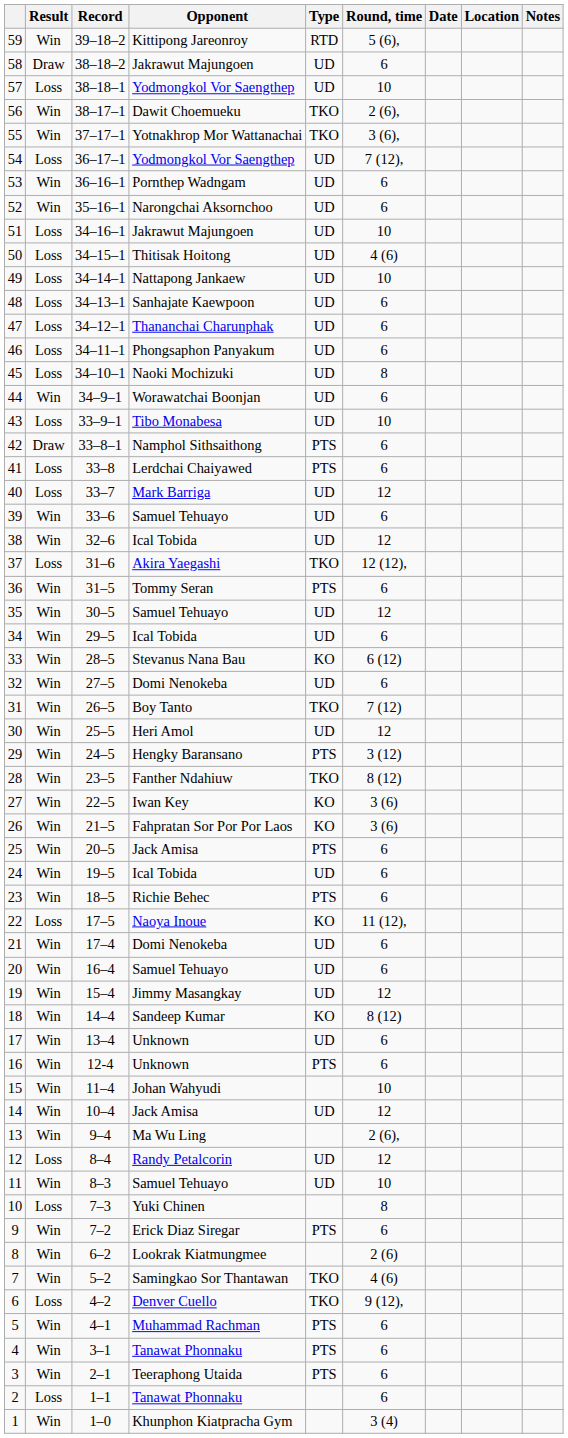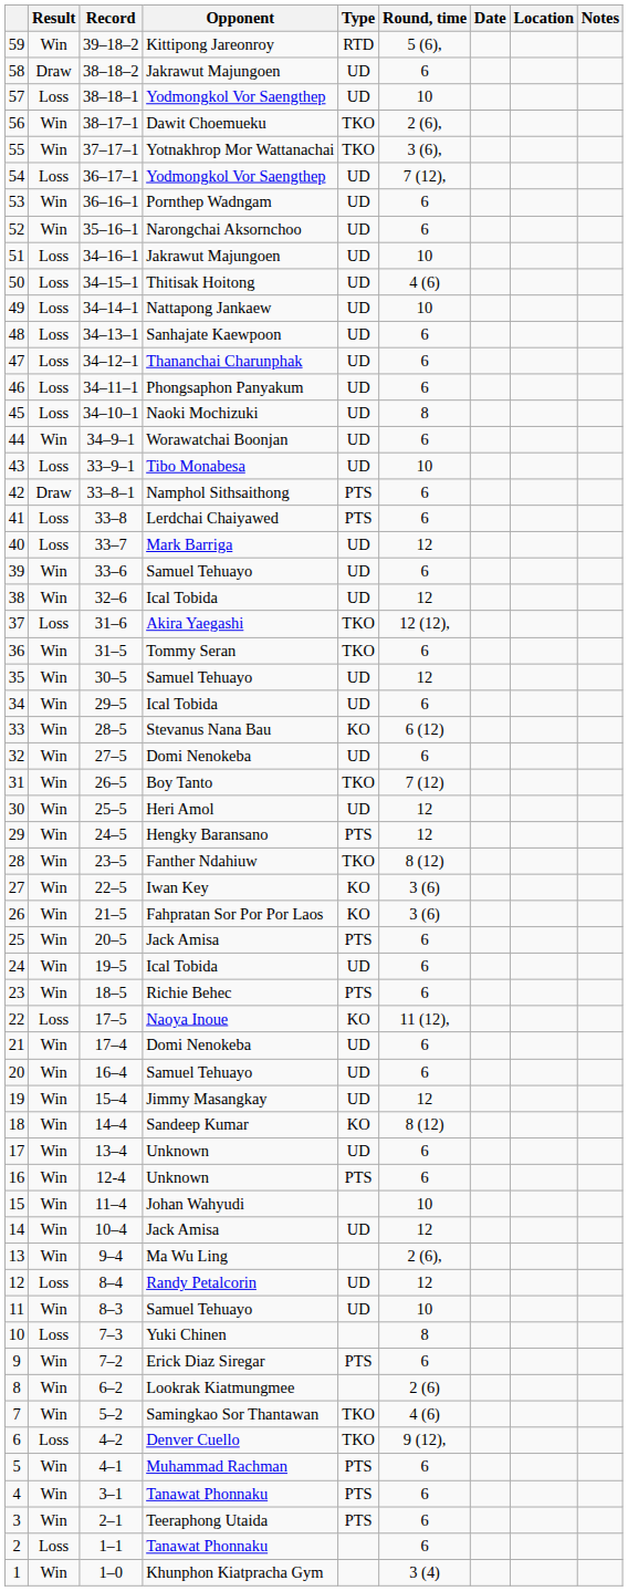36 | Type: PTS -> TKO
29 | Round, time: 3 (12) -> 12
